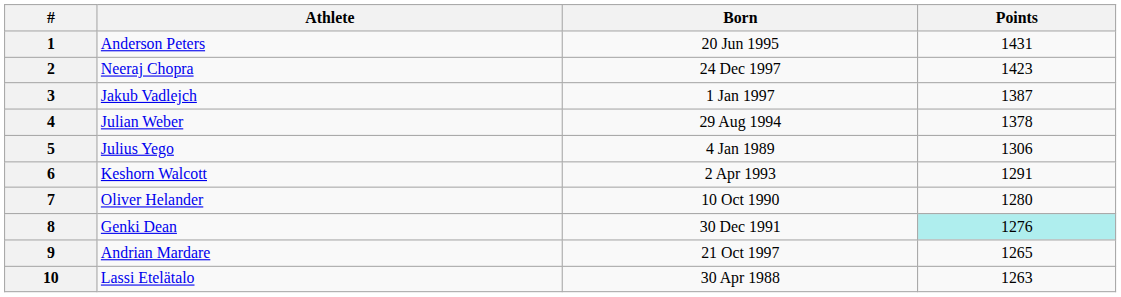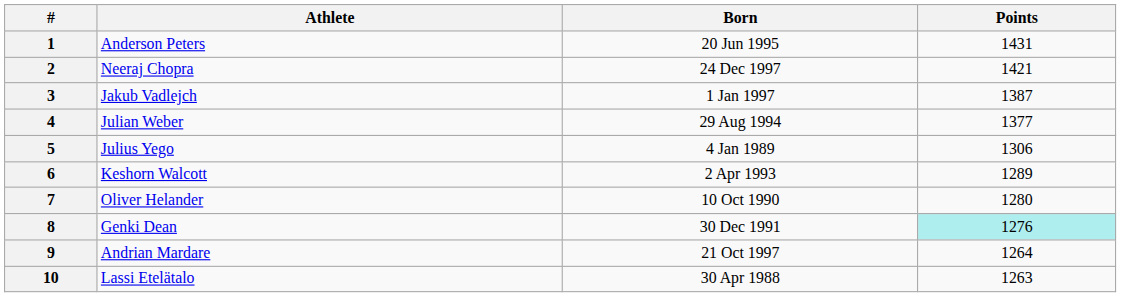2 | Points: 1423 -> 1421
4 | Points: 1378 -> 1377
6 | Points: 1291 -> 1289
9 | Points: 1265 -> 1264
